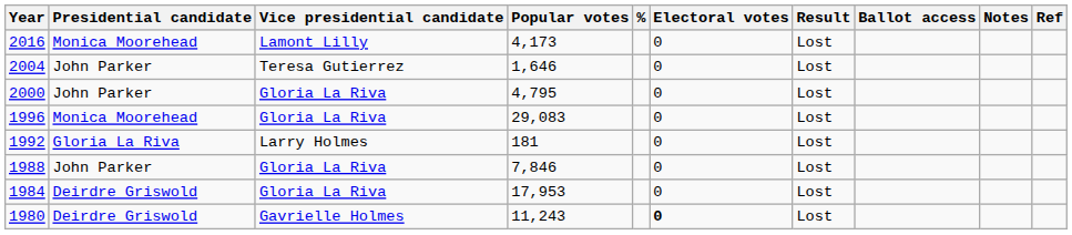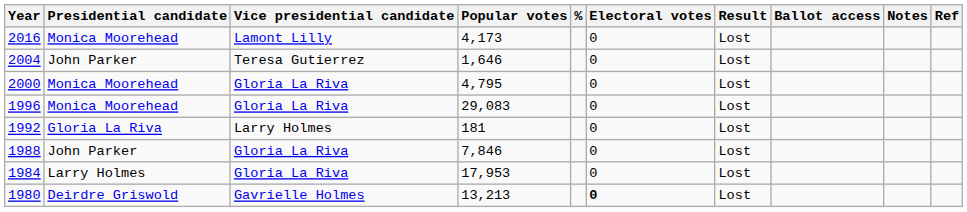2000 | Presidential candidate: John Parker -> Monica Moorehead
1984 | Presidential candidate: Deirdre Griswold -> Larry Holmes
1980 | Popular votes: 11,243 -> 13,213
